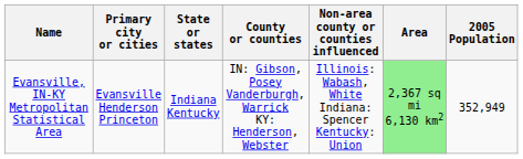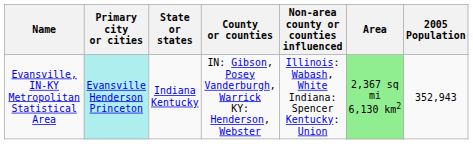Evansville, IN-KY Metropolitan Statistical Area | Primary city or cities: no background -> paleturquoise background
Evansville, IN-KY Metropolitan Statistical Area | 2005 Population: 352,949 -> 352,943
